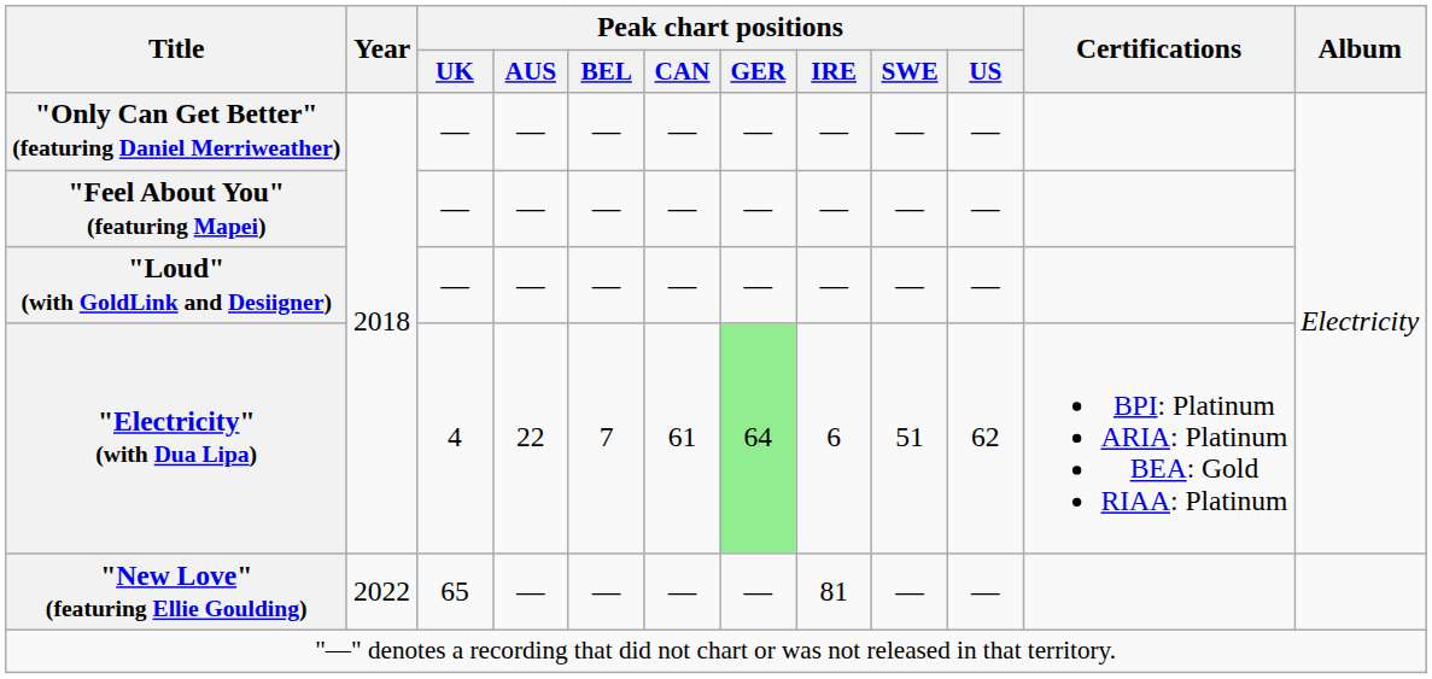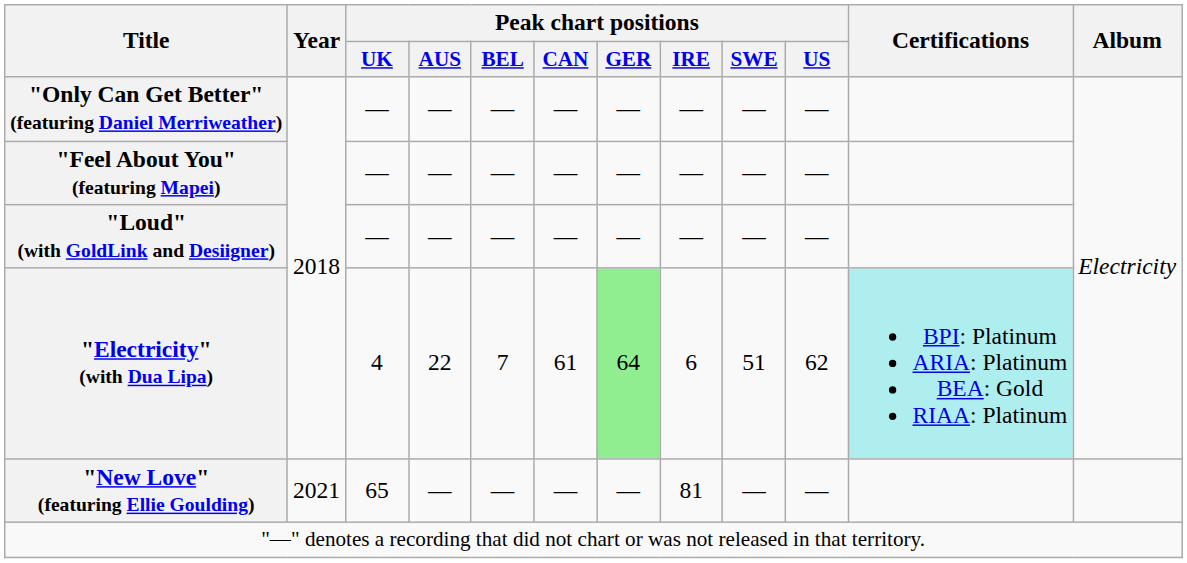"Electricity" (with Dua Lipa) | Certifications: no background -> paleturquoise background
"New Love" (featuring Ellie Goulding) | Year: 2022 -> 2021
